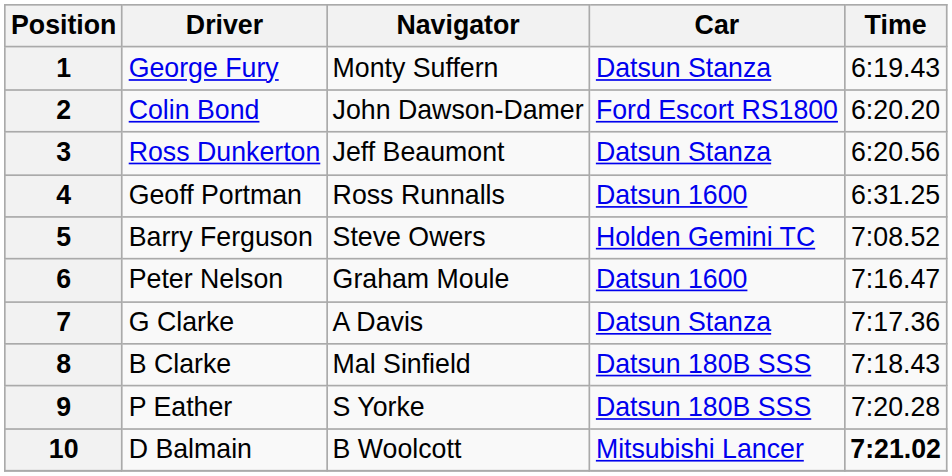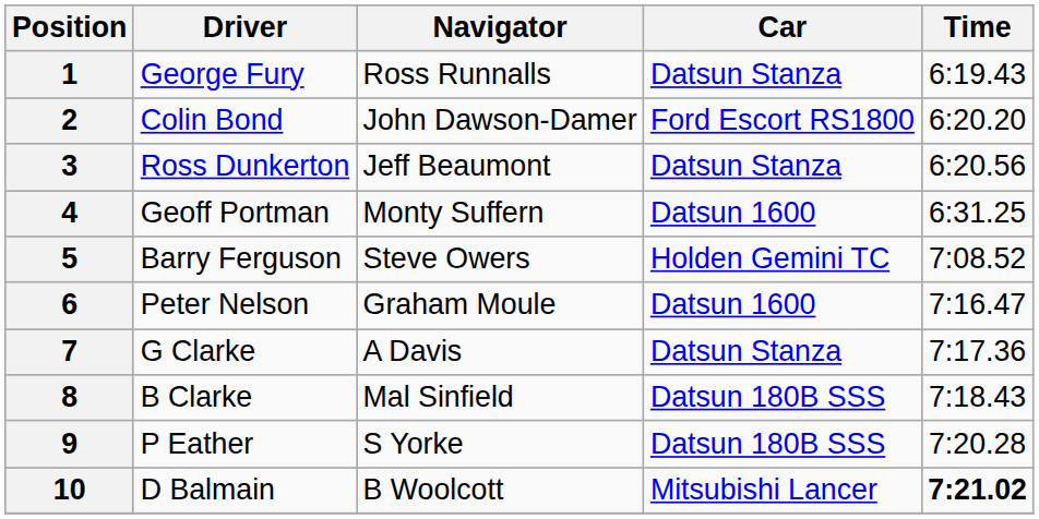1 | Navigator: Monty Suffern -> Ross Runnalls
4 | Navigator: Ross Runnalls -> Monty Suffern
